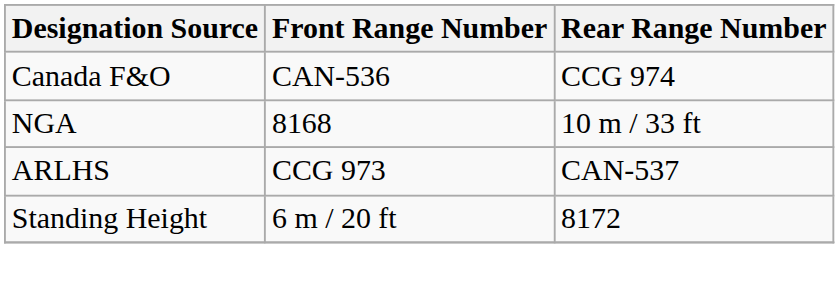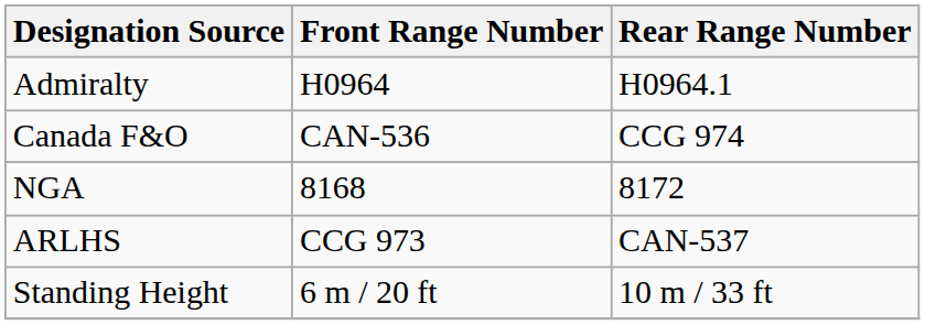+ row: Admiralty | H0964 | H0964.1
NGA | Rear Range Number: 10 m / 33 ft -> 8172
Standing Height | Rear Range Number: 8172 -> 10 m / 33 ft
